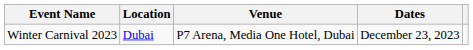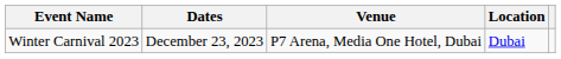columns swapped: Dates <-> Location
